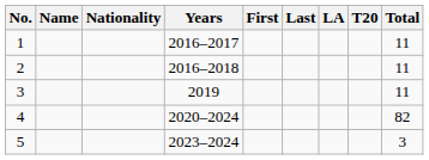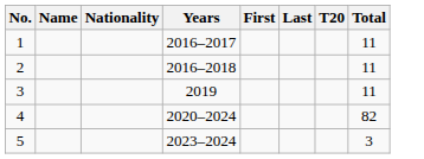- column: LA
